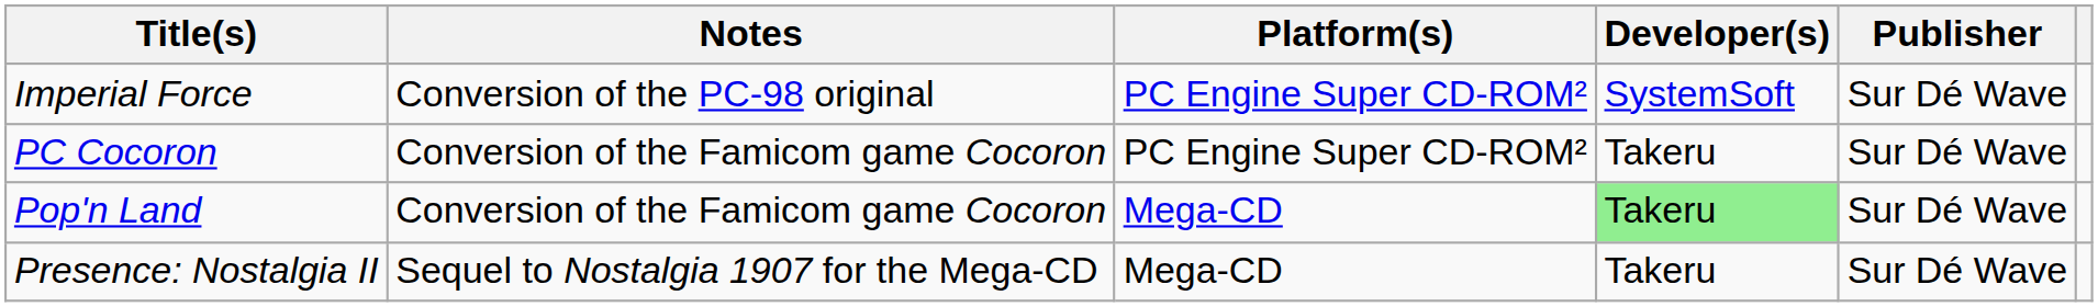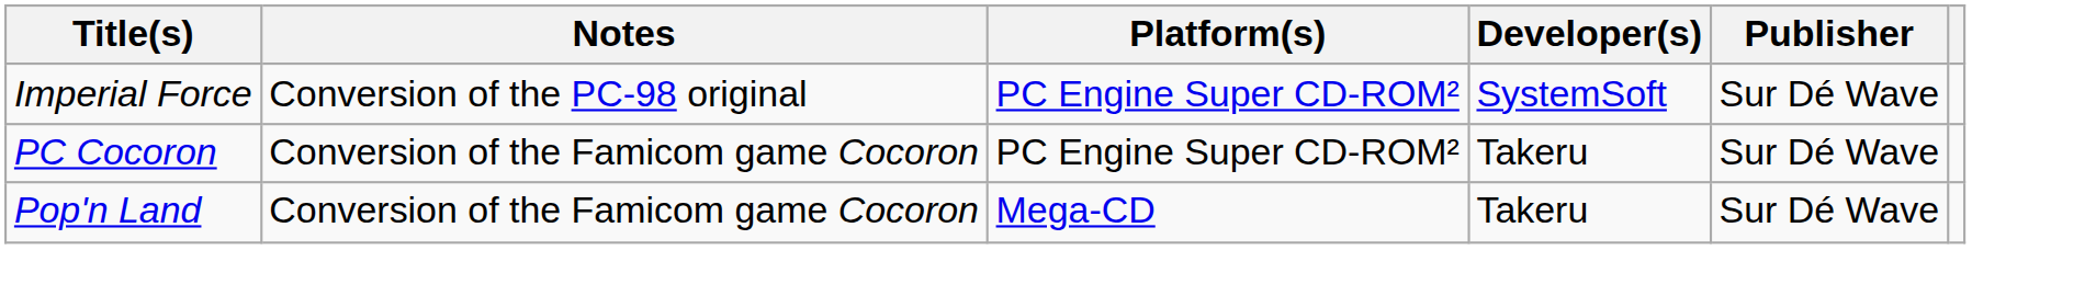Pop'n Land | Developer(s): lightgreen background -> no background
- row: Presence: Nostalgia II | Sequel to Nostalgia 1907 for the Mega-CD | Mega-CD | Takeru | Sur Dé Wave
